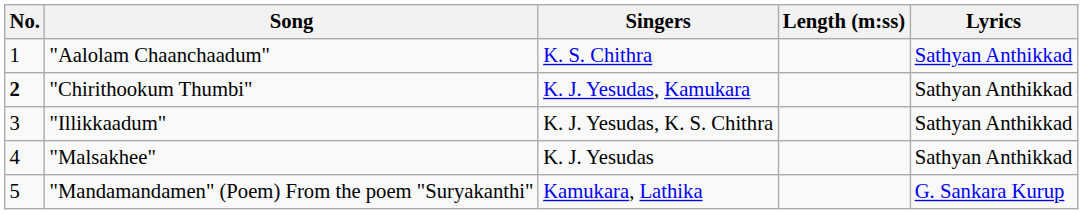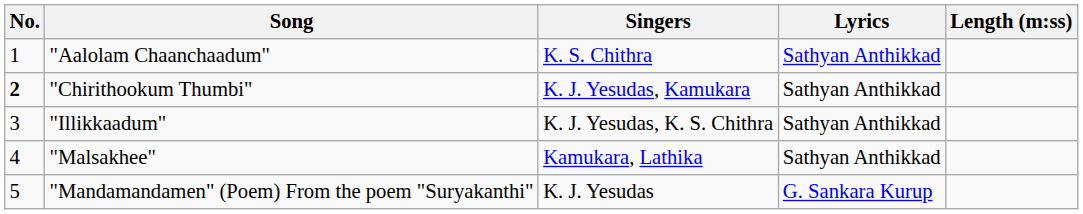columns swapped: Lyrics <-> Length (m:ss)
"Malsakhee" | Singers: K. J. Yesudas -> Kamukara, Lathika
"Mandamandamen" (Poem) From the poem "Suryakanthi" | Singers: Kamukara, Lathika -> K. J. Yesudas
